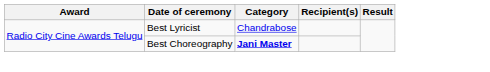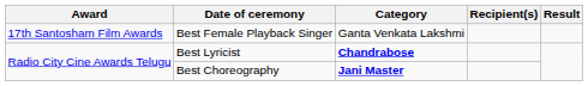+ row: 17th Santosham Film Awards | Best Female Playback Singer | Ganta Venkata Lakshmi
Best Lyricist | Category: normal -> bold
